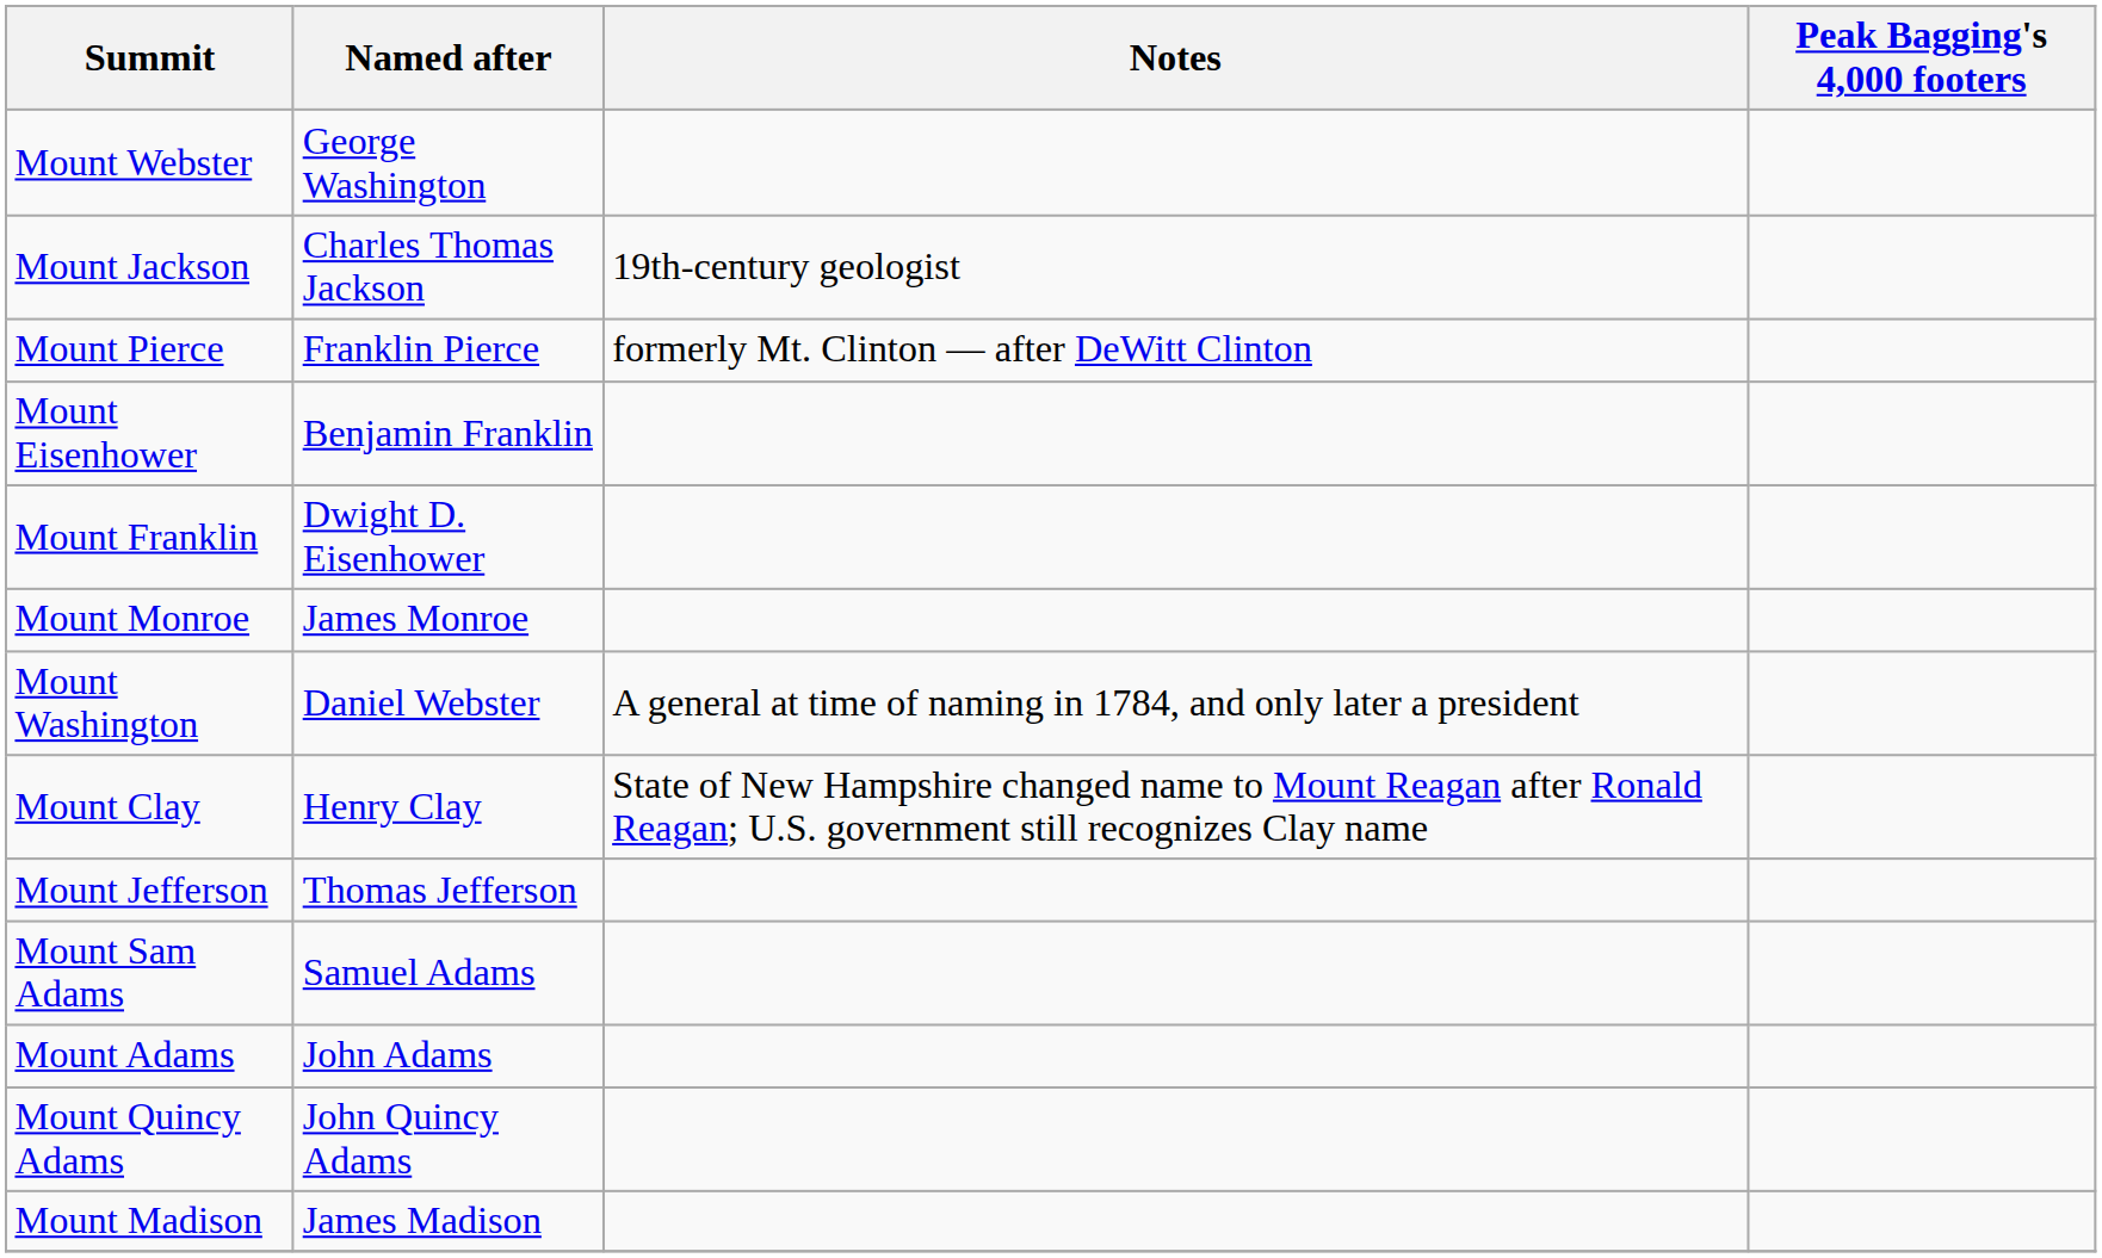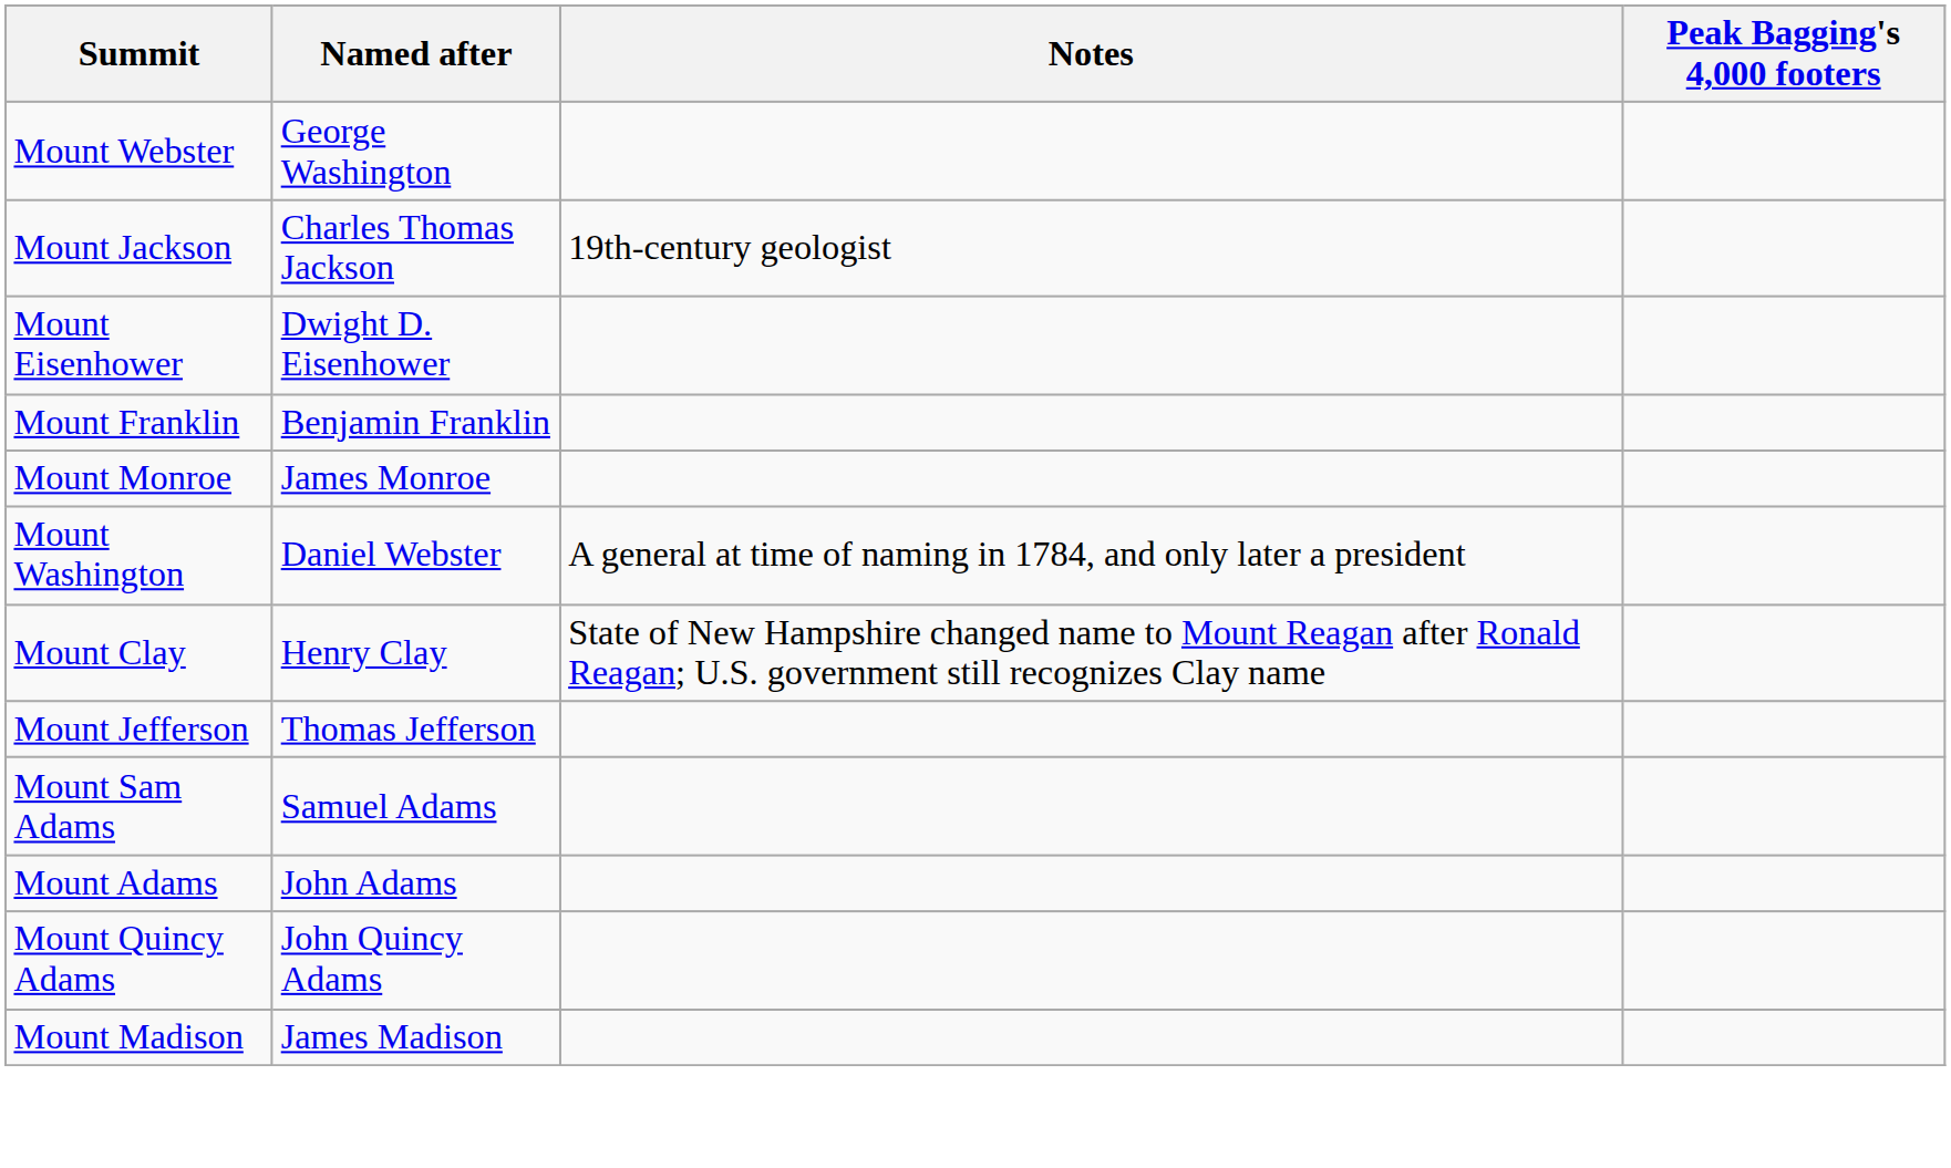- row: Mount Pierce | Franklin Pierce | formerly Mt. Clinton — after DeWitt Clinton
Mount Eisenhower | Named after: Benjamin Franklin -> Dwight D. Eisenhower
Mount Franklin | Named after: Dwight D. Eisenhower -> Benjamin Franklin
